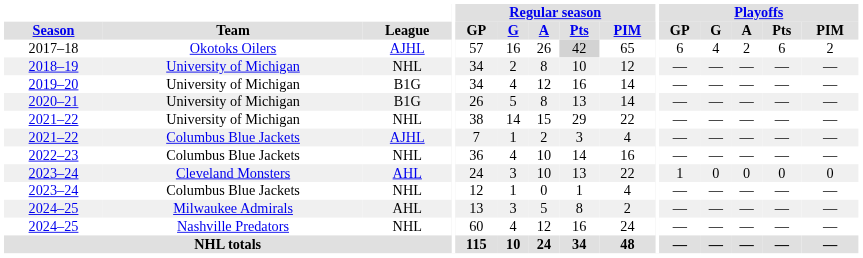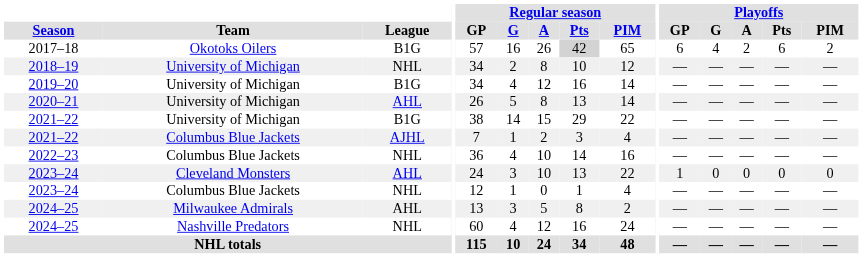2017–18 | League: AJHL -> B1G
2020–21 | League: B1G -> AHL
2021–22 / University of Michigan | League: NHL -> B1G
